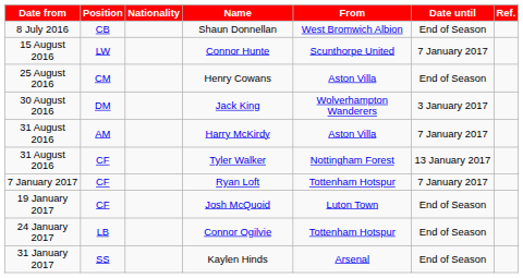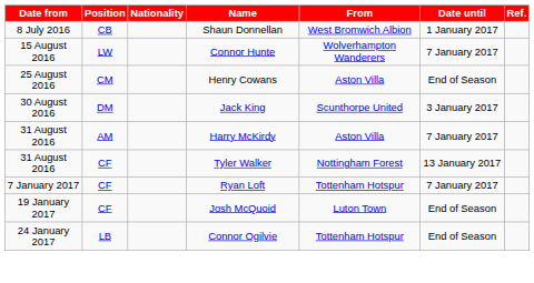Shaun Donnellan | Date until: End of Season -> 1 January 2017
Connor Hunte | From: Scunthorpe United -> Wolverhampton Wanderers
Jack King | From: Wolverhampton Wanderers -> Scunthorpe United
- row: 31 January 2017 | SS | Kaylen Hinds | Arsenal | End of Season
